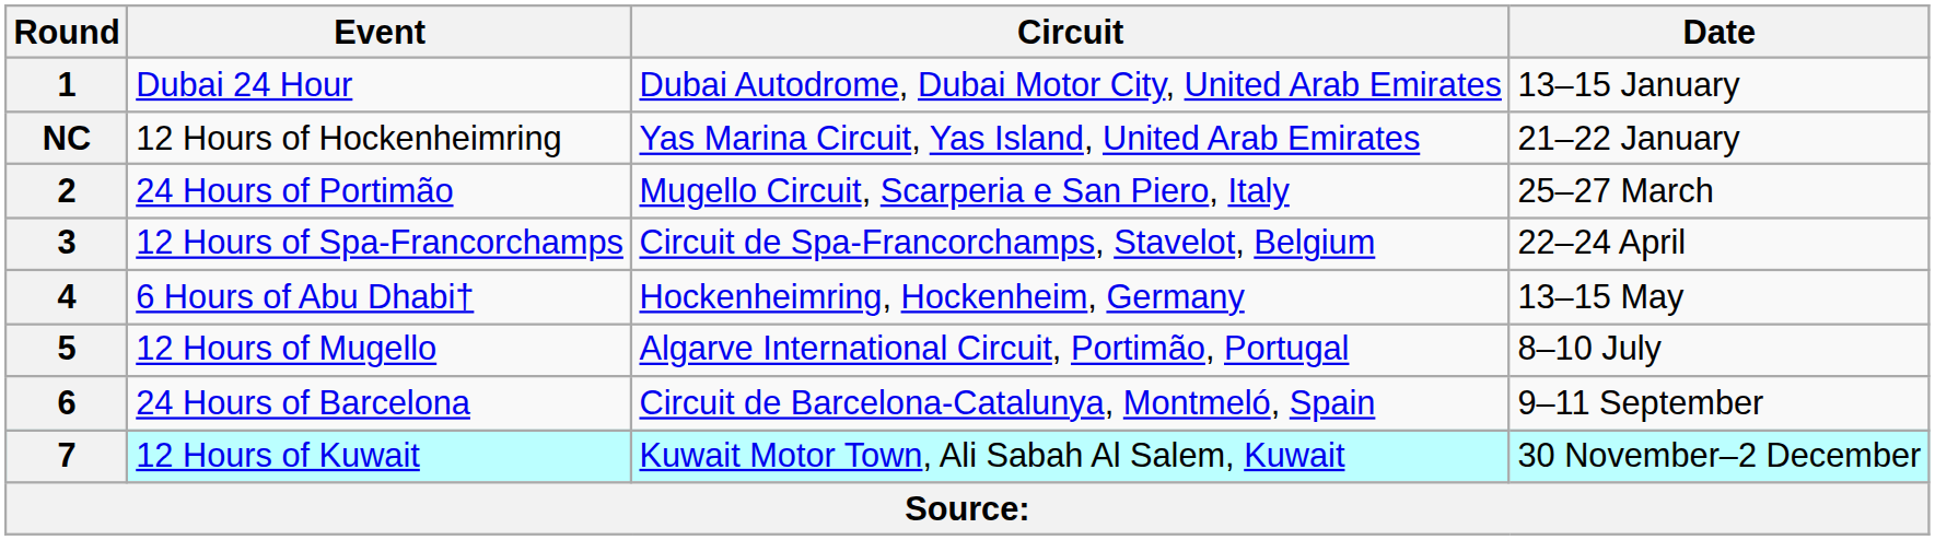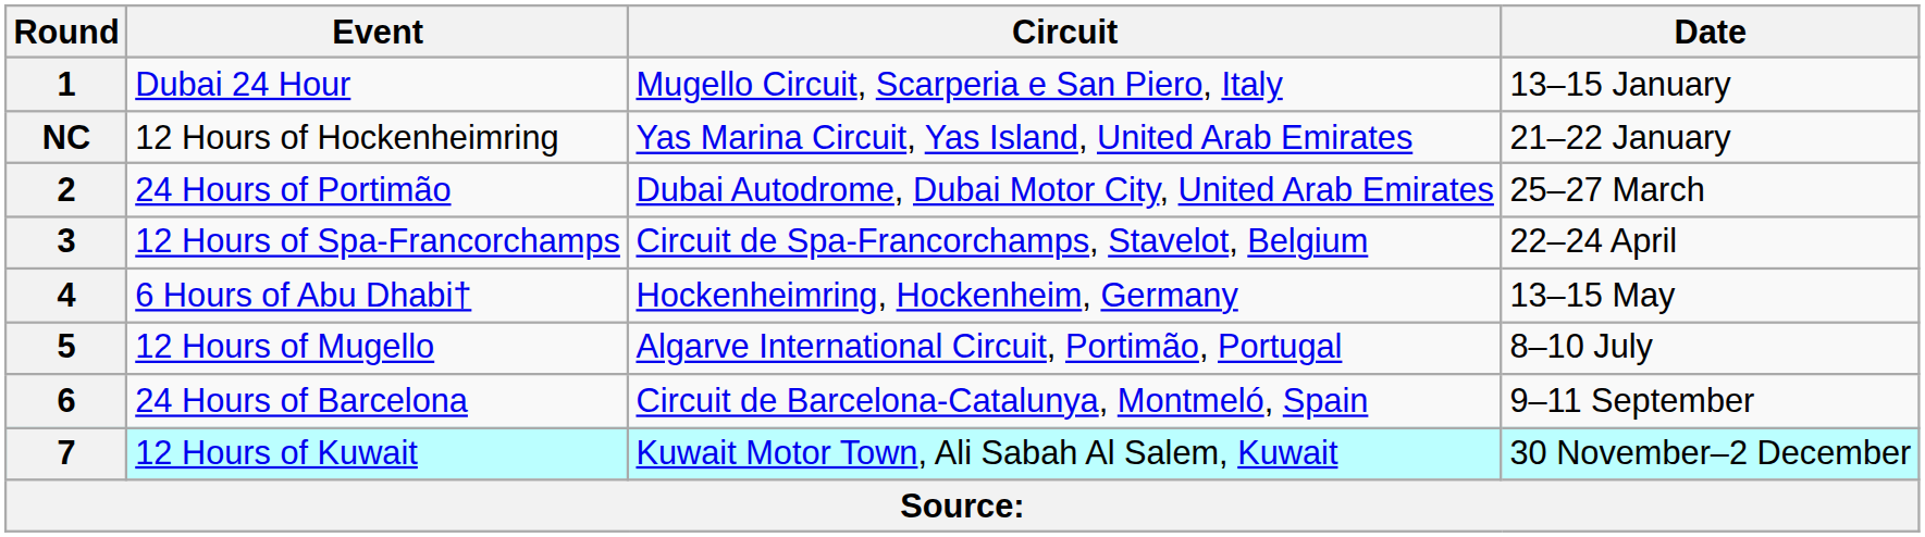1 | Circuit: Dubai Autodrome, Dubai Motor City, United Arab Emirates -> Mugello Circuit, Scarperia e San Piero, Italy
2 | Circuit: Mugello Circuit, Scarperia e San Piero, Italy -> Dubai Autodrome, Dubai Motor City, United Arab Emirates
